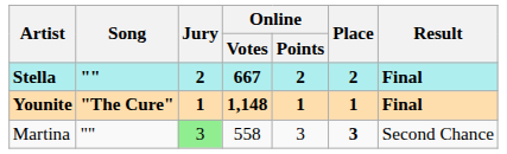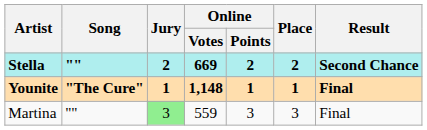Stella | Online / Votes: 667 -> 669
Stella | Result: Final -> Second Chance
Martina | Online / Votes: 558 -> 559
Martina | Place: bold -> normal
Martina | Result: Second Chance -> Final
